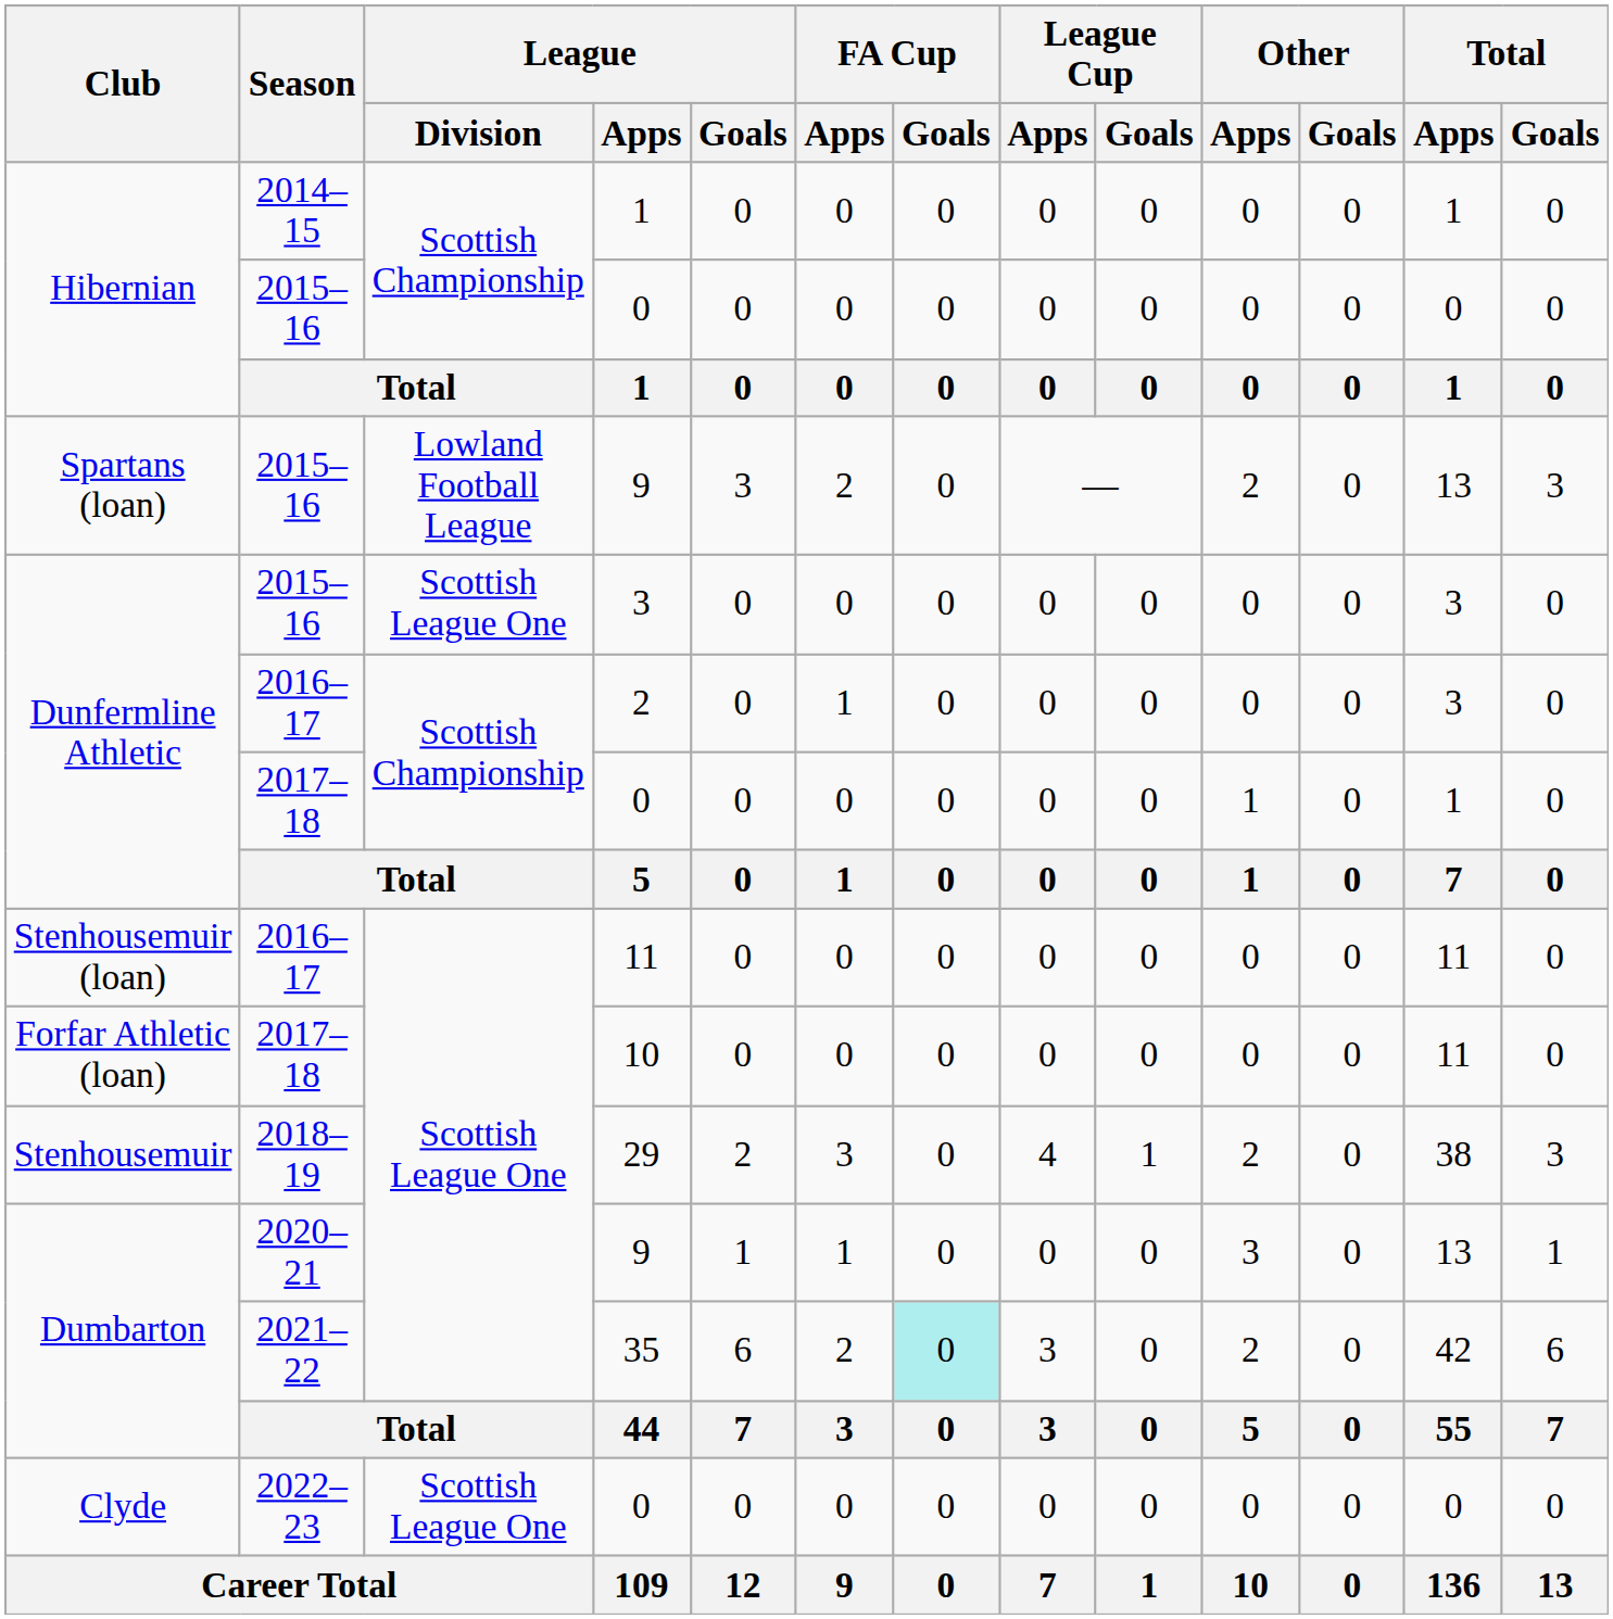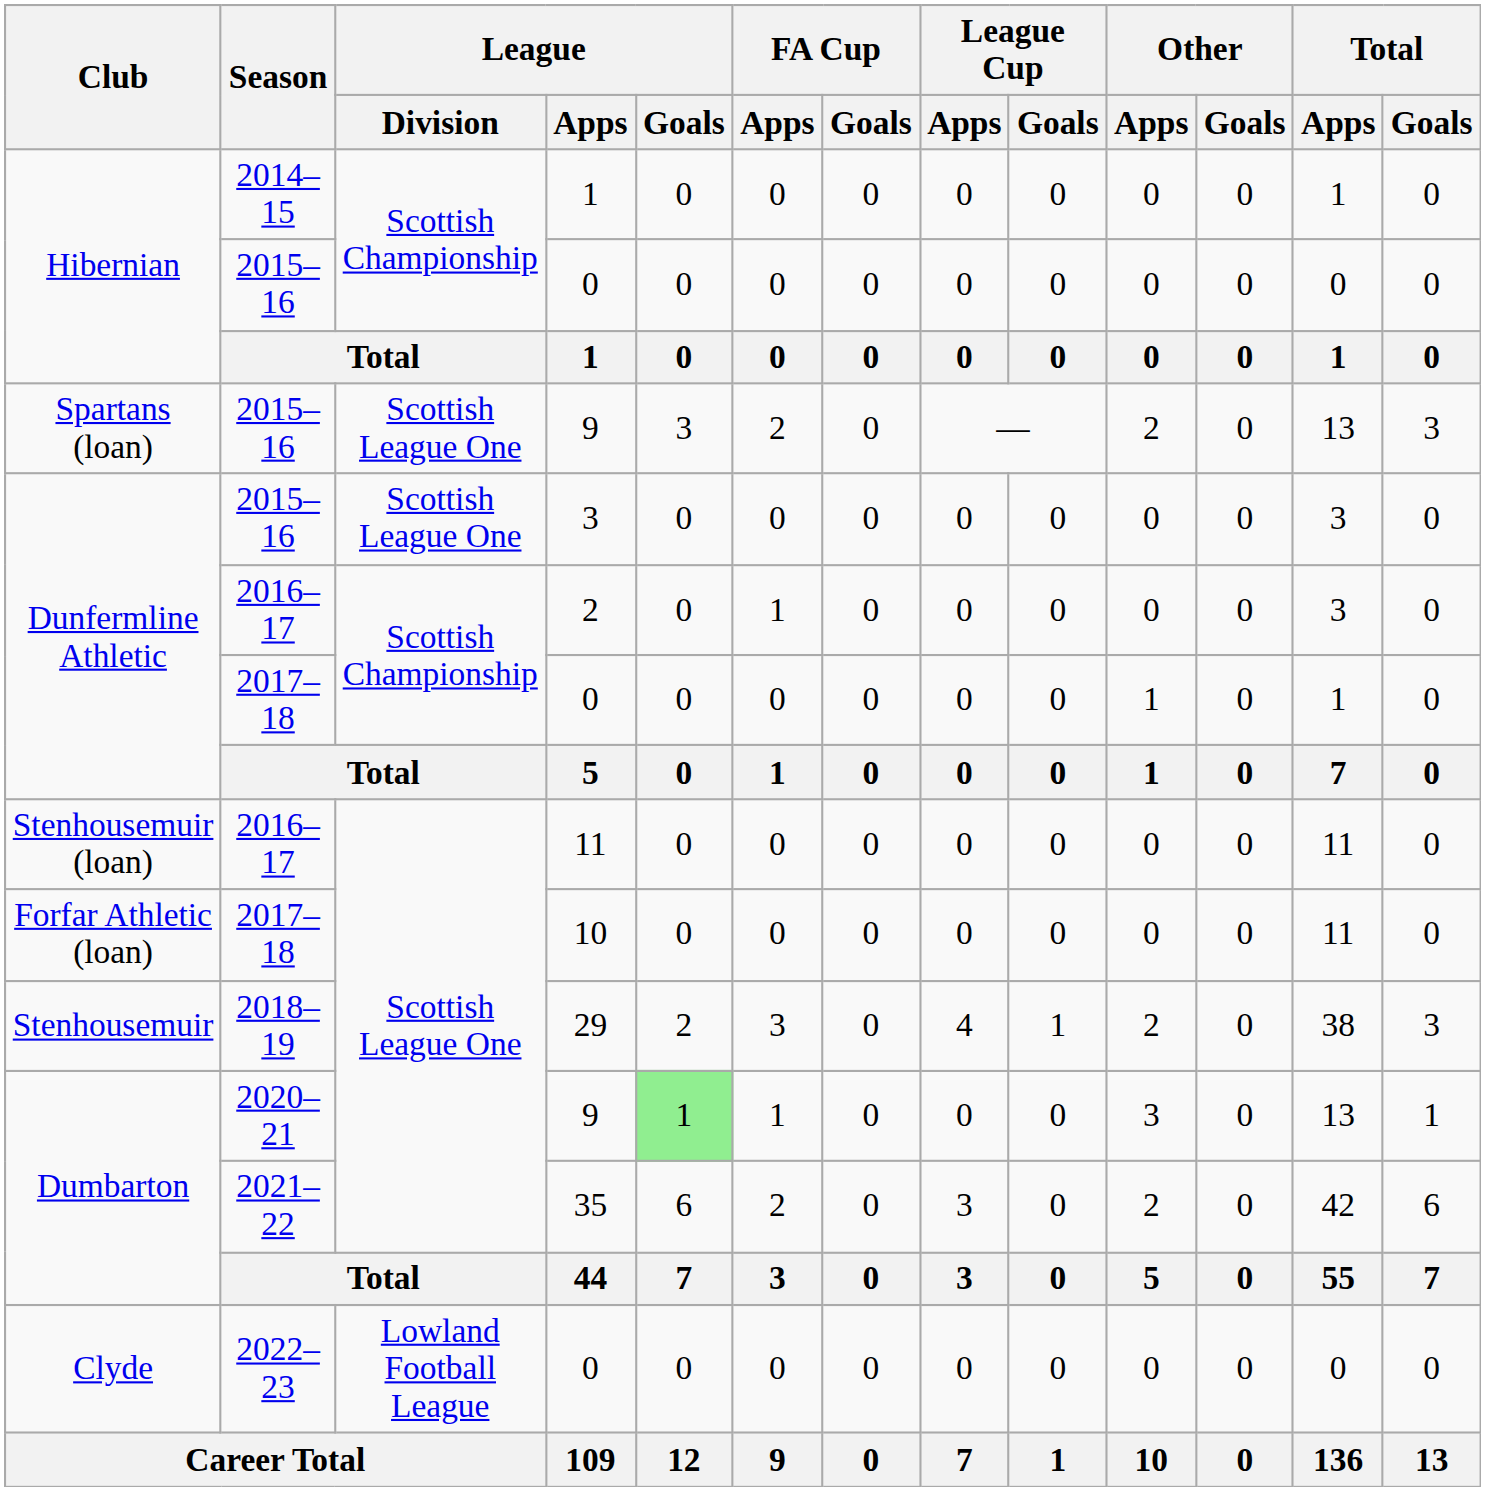Spartans (loan) / 9 | League / Division: Lowland Football League -> Scottish League One
Dumbarton / 9 | League / Goals: no background -> lightgreen background
35 | FA Cup / Goals: paleturquoise background -> no background
Clyde / 0 | League / Division: Scottish League One -> Lowland Football League
